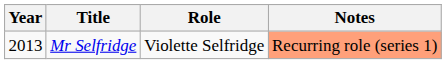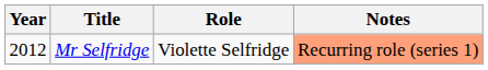Mr Selfridge | Year: 2013 -> 2012
